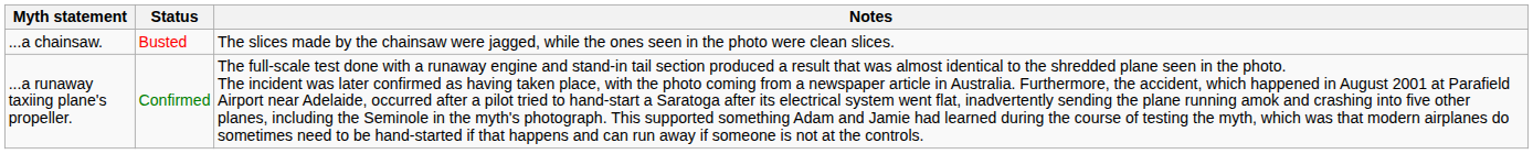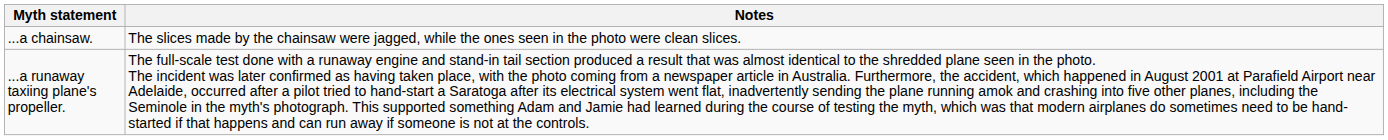- column: Status | Busted | Confirmed
